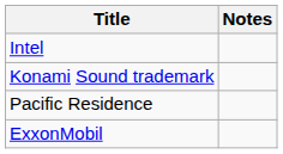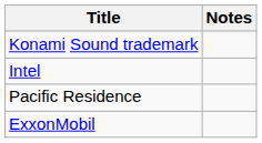rows swapped: Konami Sound trademark <-> Intel
